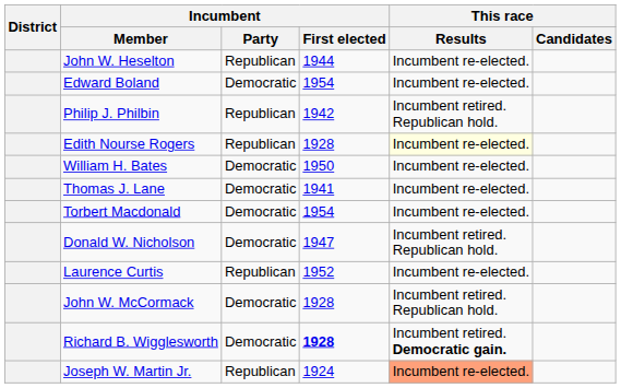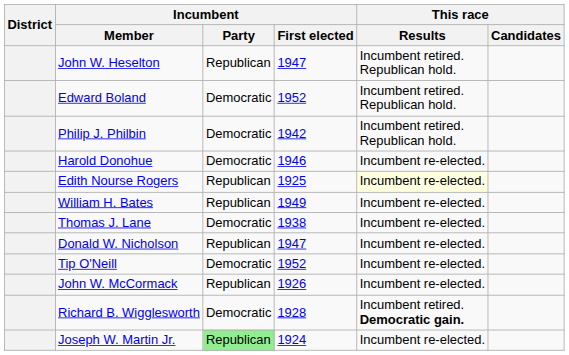John W. Heselton | Incumbent / First elected: 1944 -> 1947
John W. Heselton | This race / Results: Incumbent re-elected. -> Incumbent retired. Republican hold.
Edward Boland | Incumbent / First elected: 1954 -> 1952
Edward Boland | This race / Results: Incumbent re-elected. -> Incumbent retired. Republican hold.
Philip J. Philbin | Incumbent / Party: Republican -> Democratic
+ row: Harold Donohue | Democratic | 1946 | Incumbent re-elected.
Edith Nourse Rogers | Incumbent / First elected: 1928 -> 1925
William H. Bates | Incumbent / Party: Democratic -> Republican
William H. Bates | Incumbent / First elected: 1950 -> 1949
Thomas J. Lane | Incumbent / First elected: 1941 -> 1938
- row: Torbert Macdonald | Democratic | 1954 | Incumbent re-elected.
Donald W. Nicholson | Incumbent / Party: Democratic -> Republican
Donald W. Nicholson | This race / Results: Incumbent retired. Republican hold. -> Incumbent re-elected.
- row: Laurence Curtis | Republican | 1952 | Incumbent re-elected.
+ row: Tip O'Neill | Democratic | 1952 | Incumbent re-elected.
John W. McCormack | Incumbent / Party: Democratic -> Republican
John W. McCormack | Incumbent / First elected: 1928 -> 1926
John W. McCormack | This race / Results: Incumbent retired. Republican hold. -> Incumbent re-elected.
Richard B. Wigglesworth | Incumbent / First elected: bold -> normal
Joseph W. Martin Jr. | Incumbent / Party: no background -> lightgreen background
Joseph W. Martin Jr. | This race / Results: lightsalmon background -> no background
